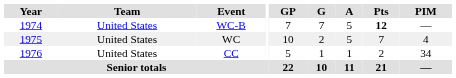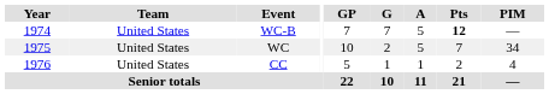WC | PIM: 4 -> 34
CC | PIM: 34 -> 4
